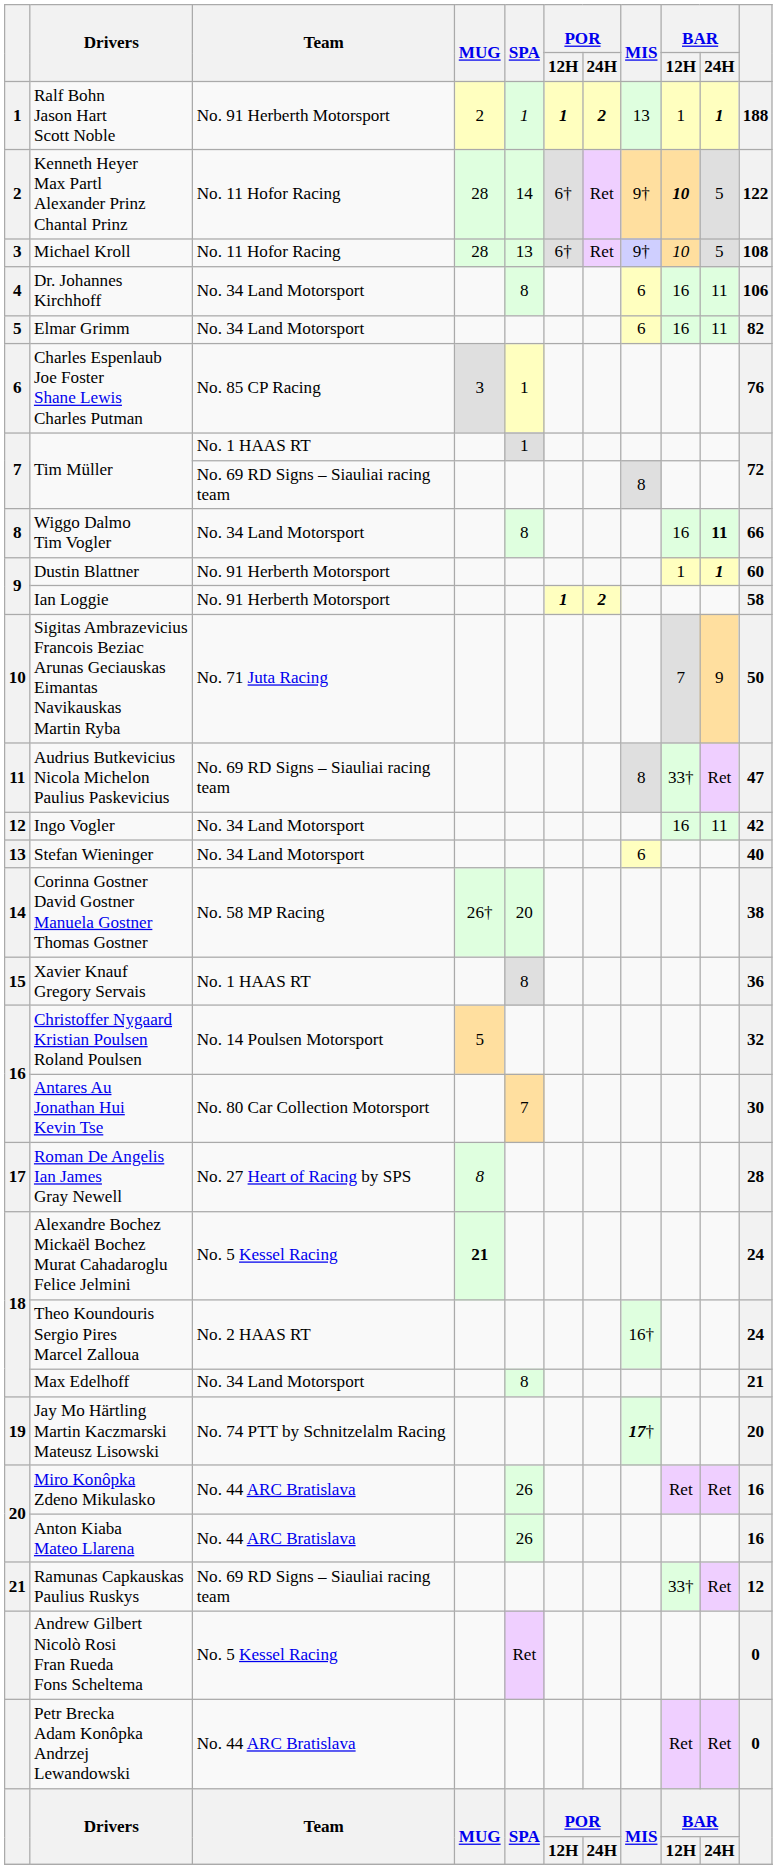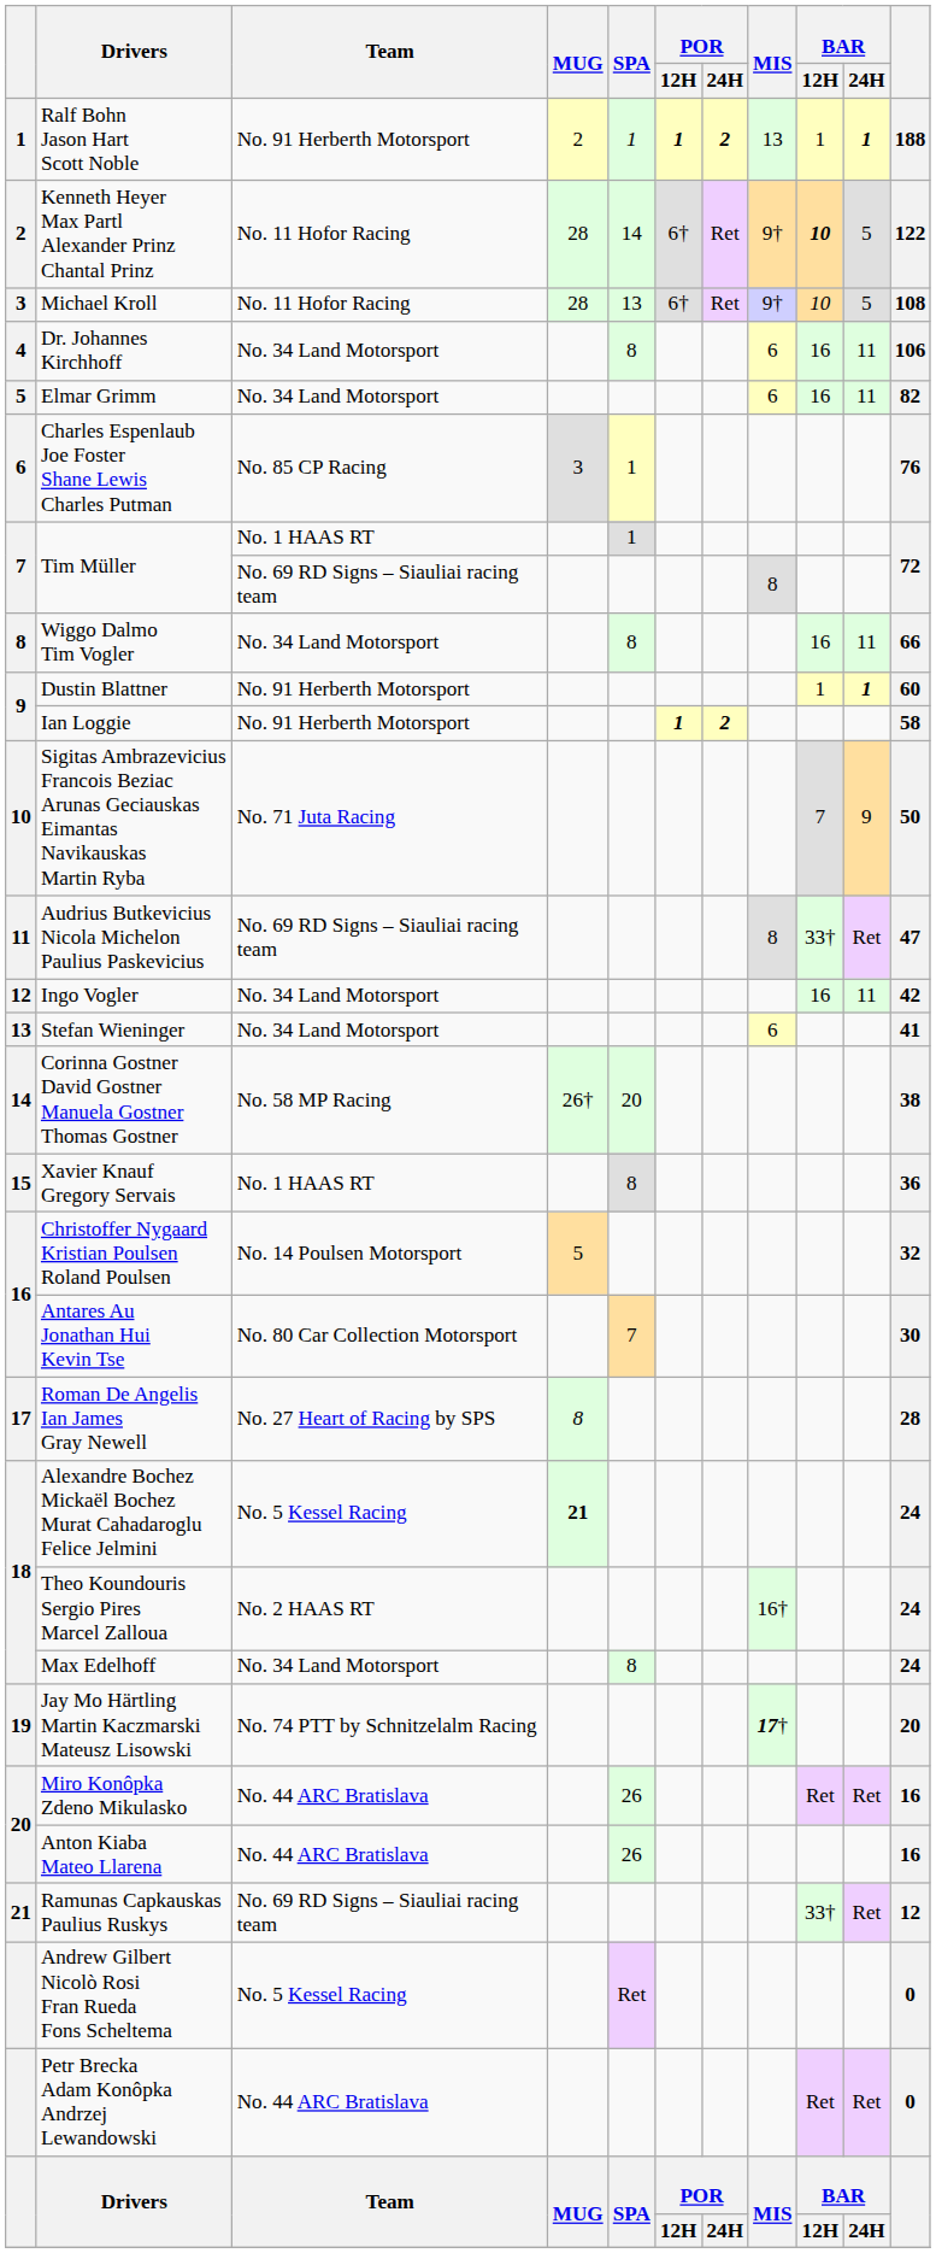Wiggo Dalmo Tim Vogler | BAR / 24H: bold -> normal
Stefan Wieninger | column 11: 40 -> 41
Max Edelhoff | column 11: 21 -> 24
